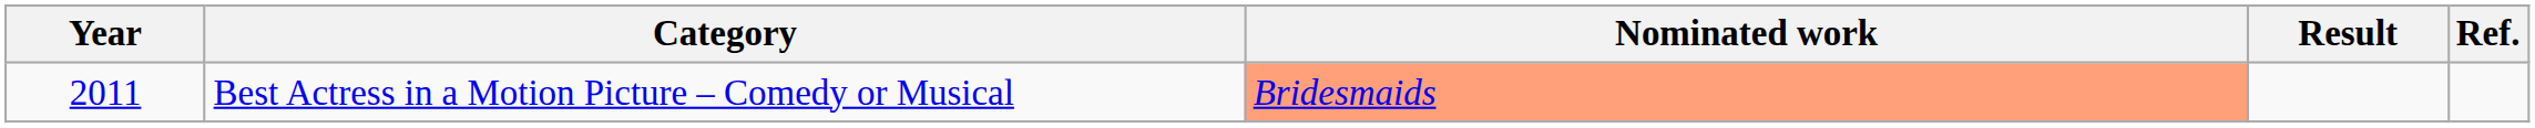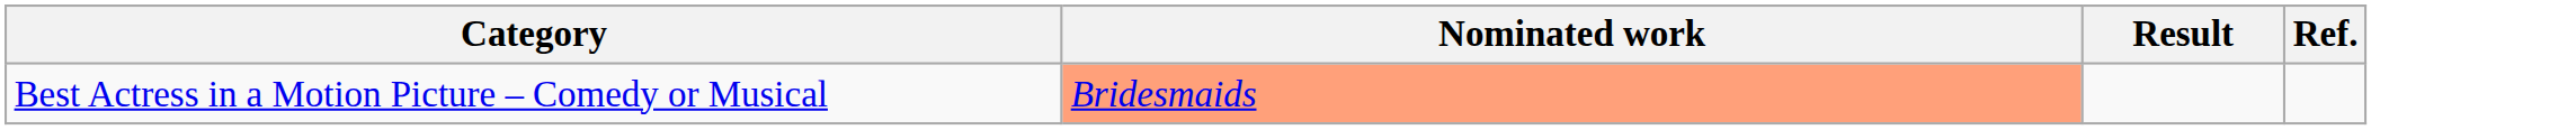- column: Year | 2011
